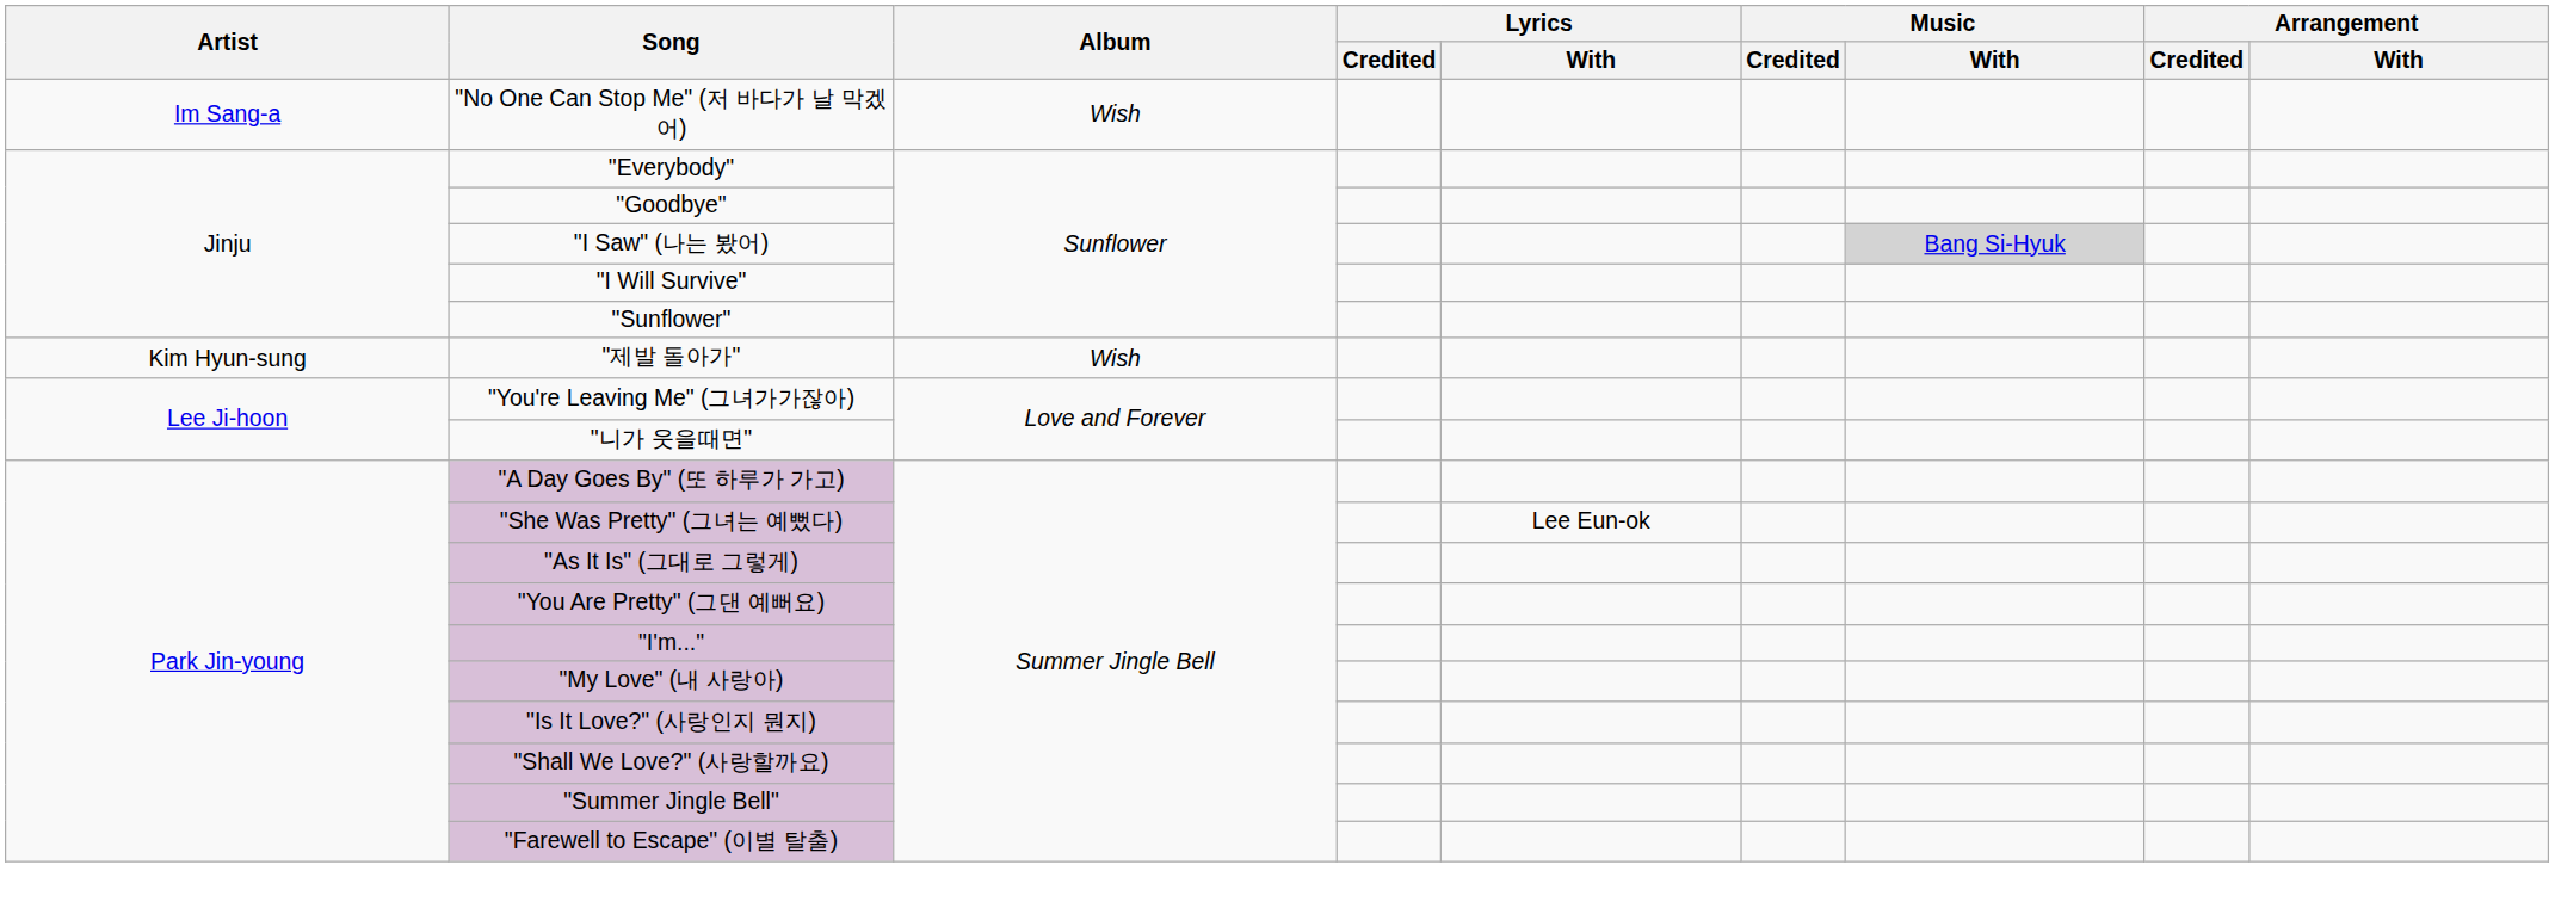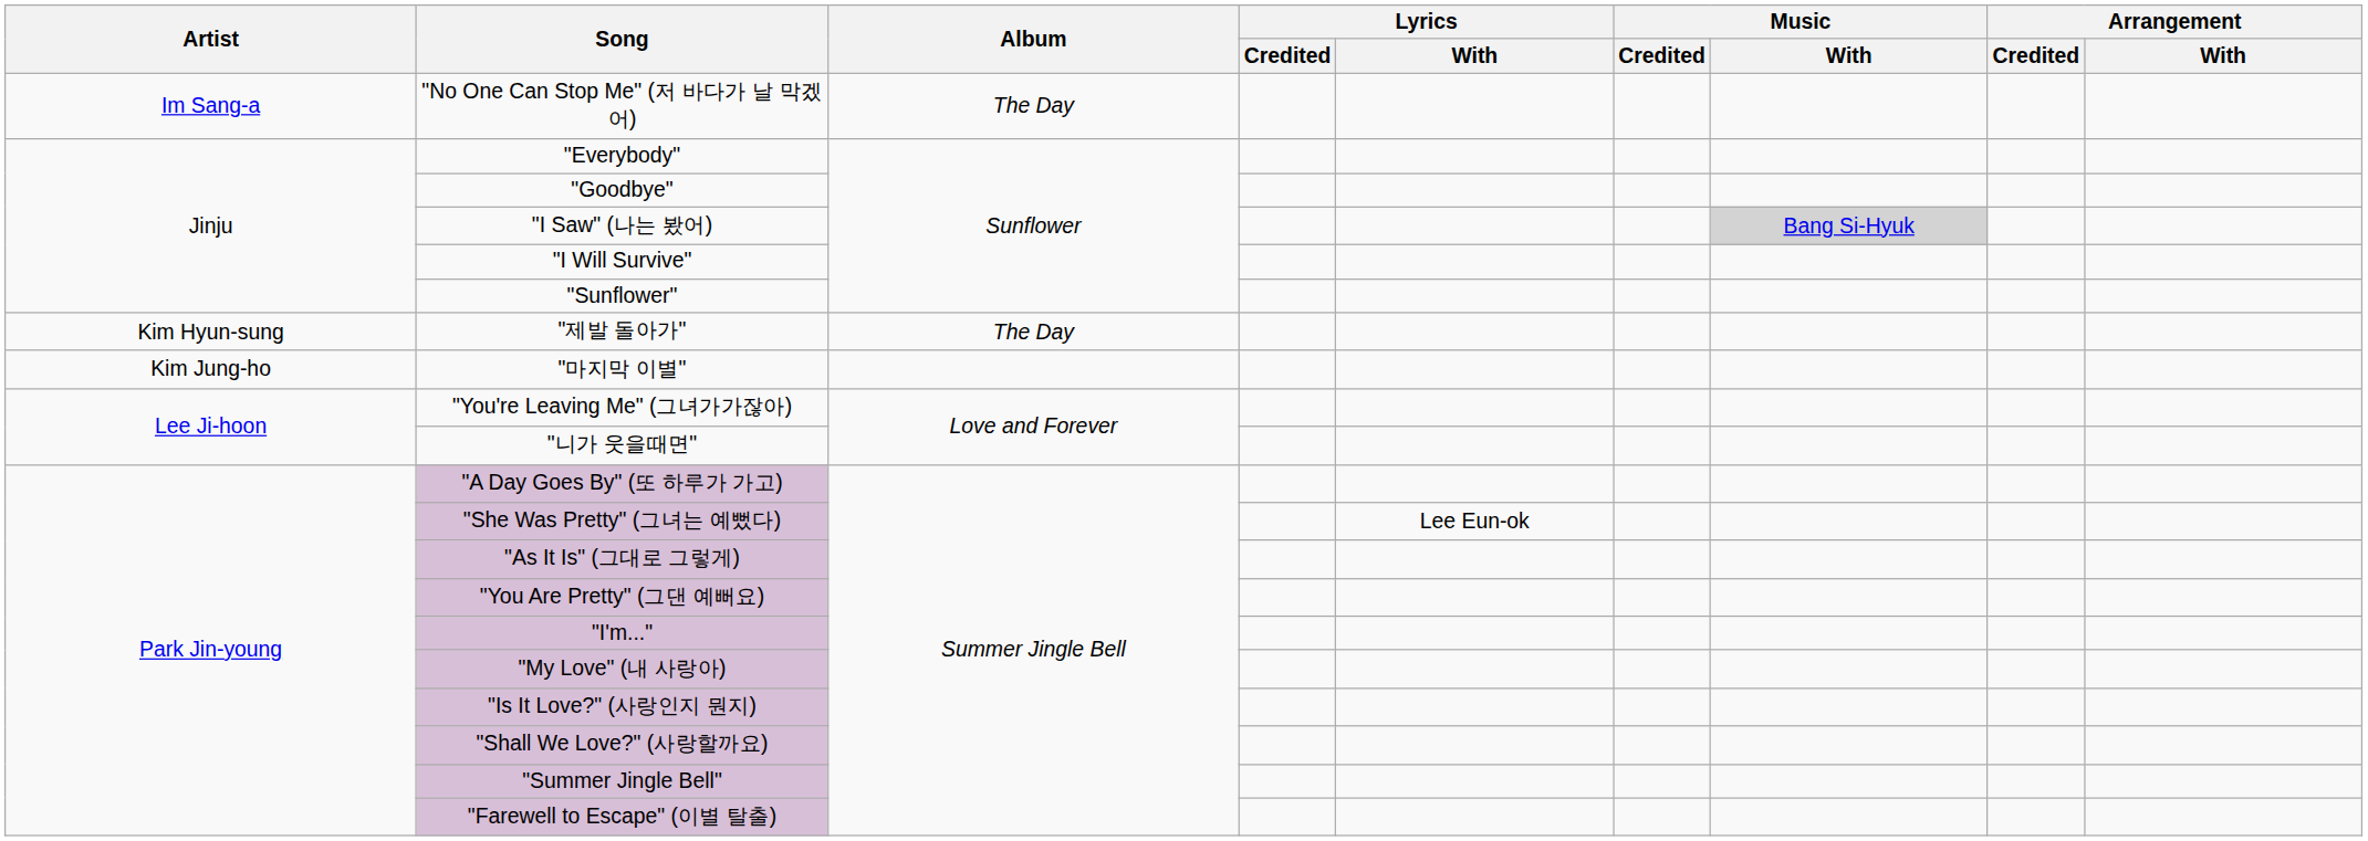"No One Can Stop Me" (저 바다가 날 막겠어) | Album: Wish -> The Day
"제발 돌아가" | Album: Wish -> The Day
+ row: Kim Jung-ho | "마지막 이별"
